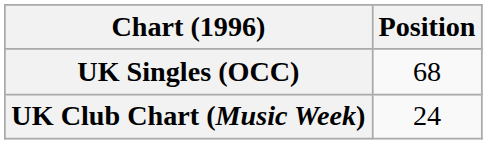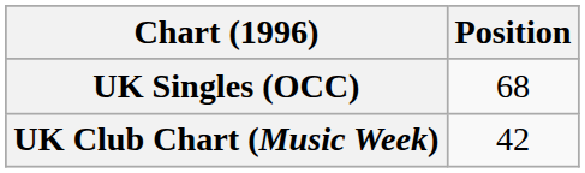UK Club Chart (Music Week) | Position: 24 -> 42
